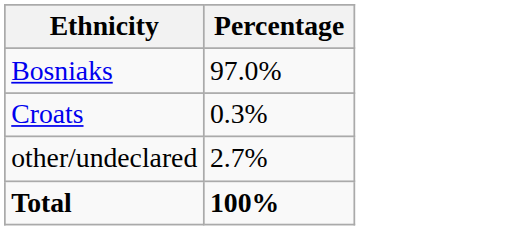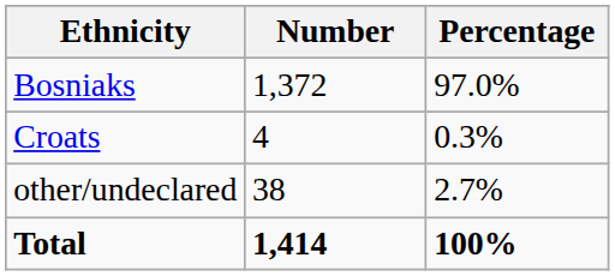+ column: Number | 1,372 | 4 | 38 | 1,414
